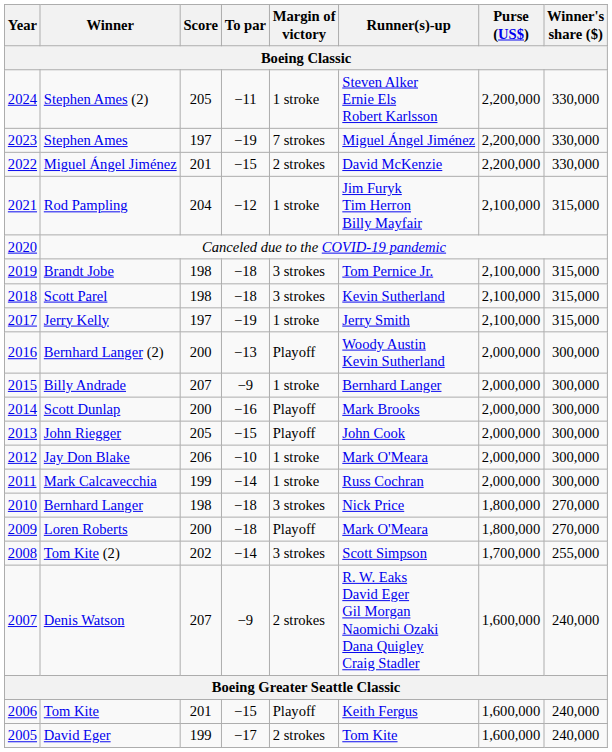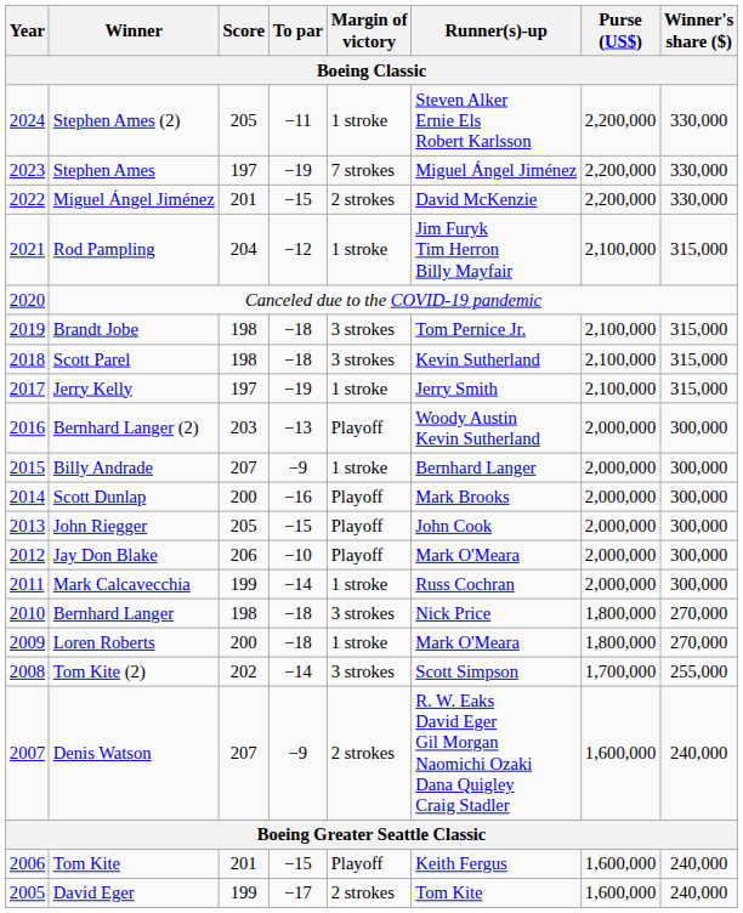Bernhard Langer (2) | Score / Boeing Classic: 200 -> 203
Jay Don Blake | Margin of victory / Boeing Classic: 1 stroke -> Playoff
Loren Roberts | Margin of victory / Boeing Classic: Playoff -> 1 stroke
